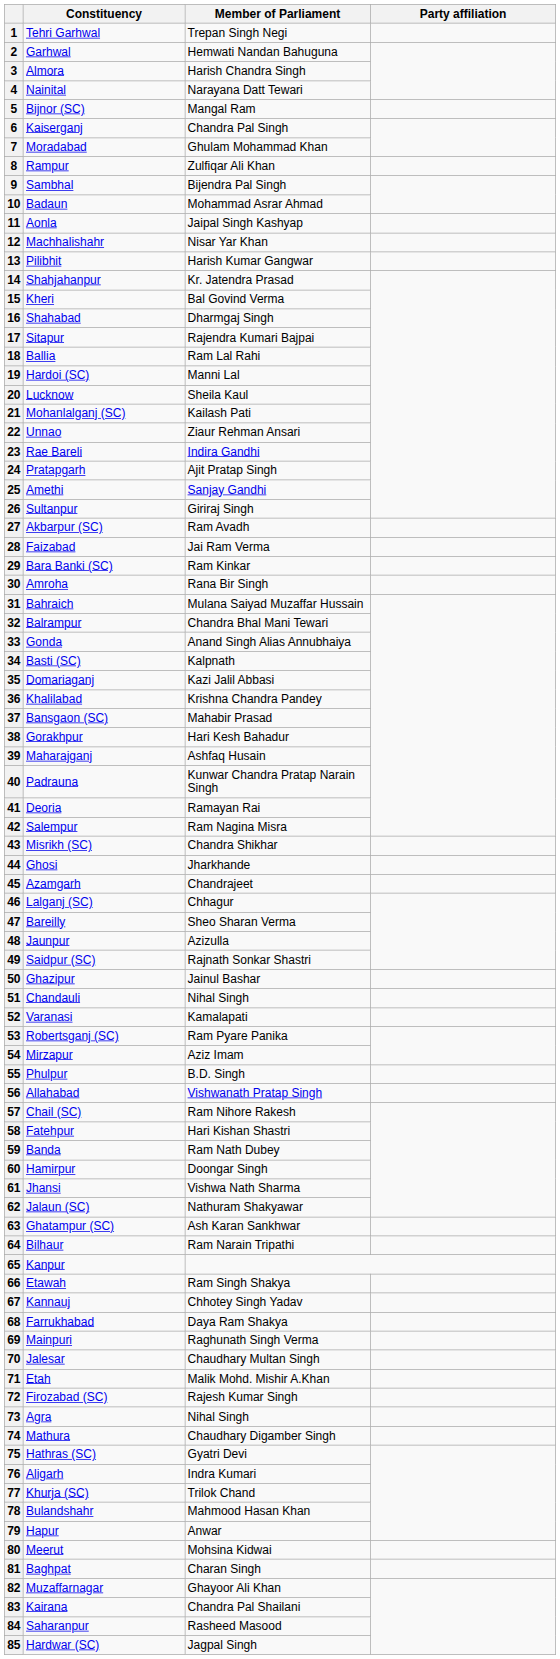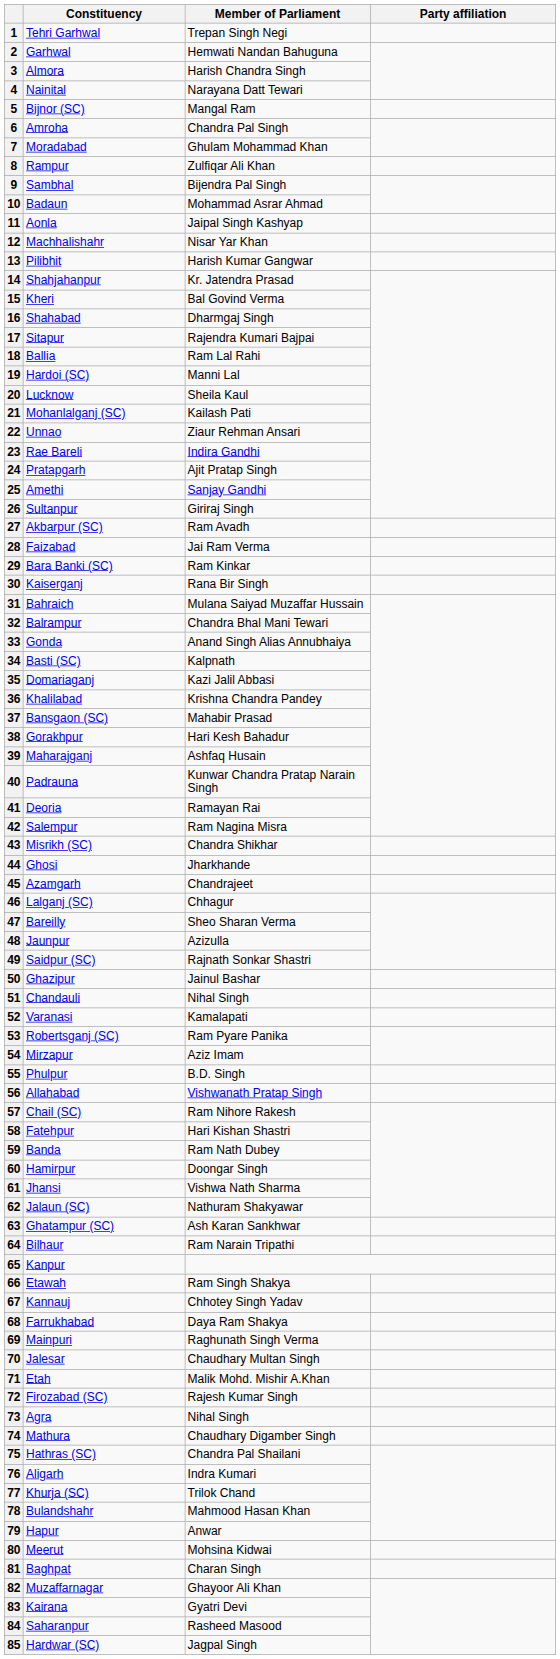6 | Constituency: Kaiserganj -> Amroha
30 | Constituency: Amroha -> Kaiserganj
75 | Member of Parliament: Gyatri Devi -> Chandra Pal Shailani
83 | Member of Parliament: Chandra Pal Shailani -> Gyatri Devi
